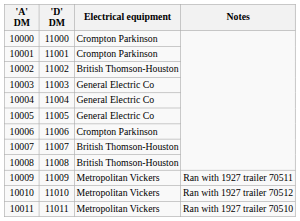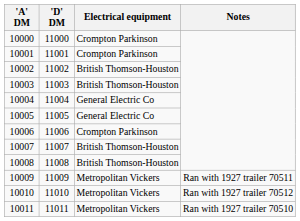10003 | Electrical equipment: General Electric Co -> British Thomson-Houston
